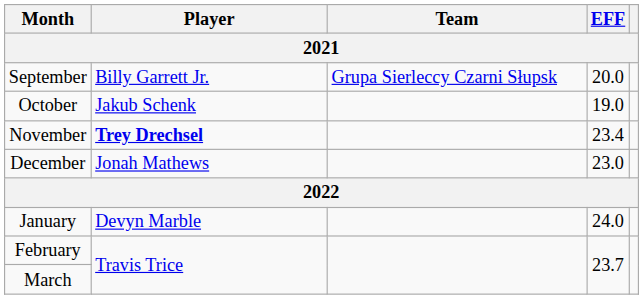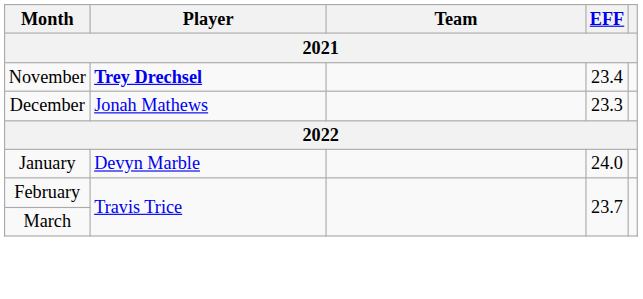- row: September | Billy Garrett Jr. | Grupa Sierleccy Czarni Słupsk | 20.0
- row: October | Jakub Schenk | 19.0
December | EFF: 23.0 -> 23.3
